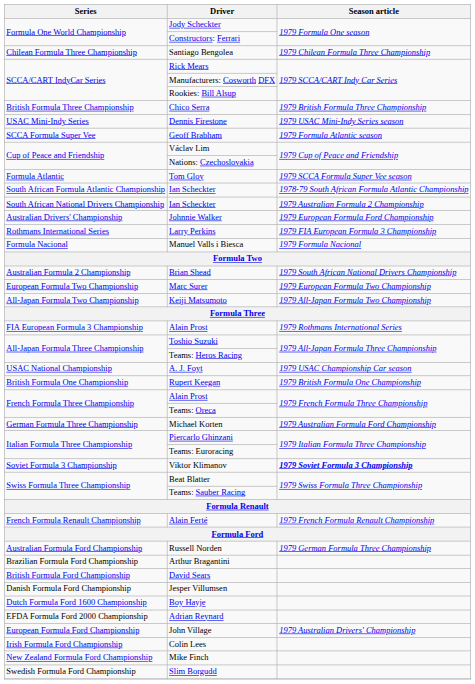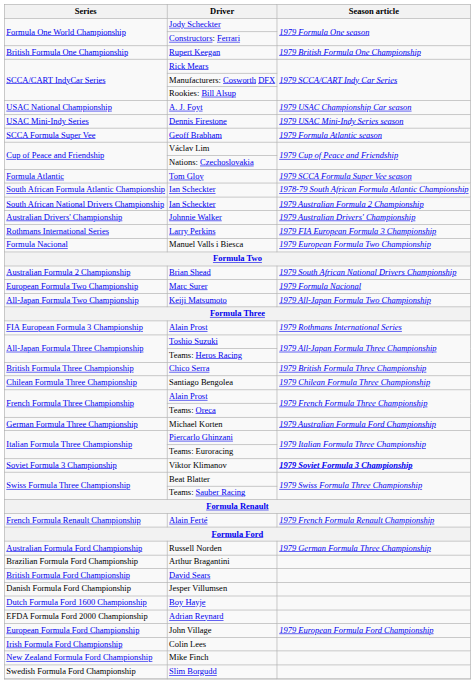rows swapped: Rupert Keegan <-> Santiago Bengolea
rows swapped: A. J. Foyt <-> Chico Serra
Johnnie Walker | Season article: 1979 European Formula Ford Championship -> 1979 Australian Drivers' Championship
Manuel Valls i Biesca | Season article: 1979 Formula Nacional -> 1979 European Formula Two Championship
Marc Surer | Season article: 1979 European Formula Two Championship -> 1979 Formula Nacional
John Village | Season article: 1979 Australian Drivers' Championship -> 1979 European Formula Ford Championship
